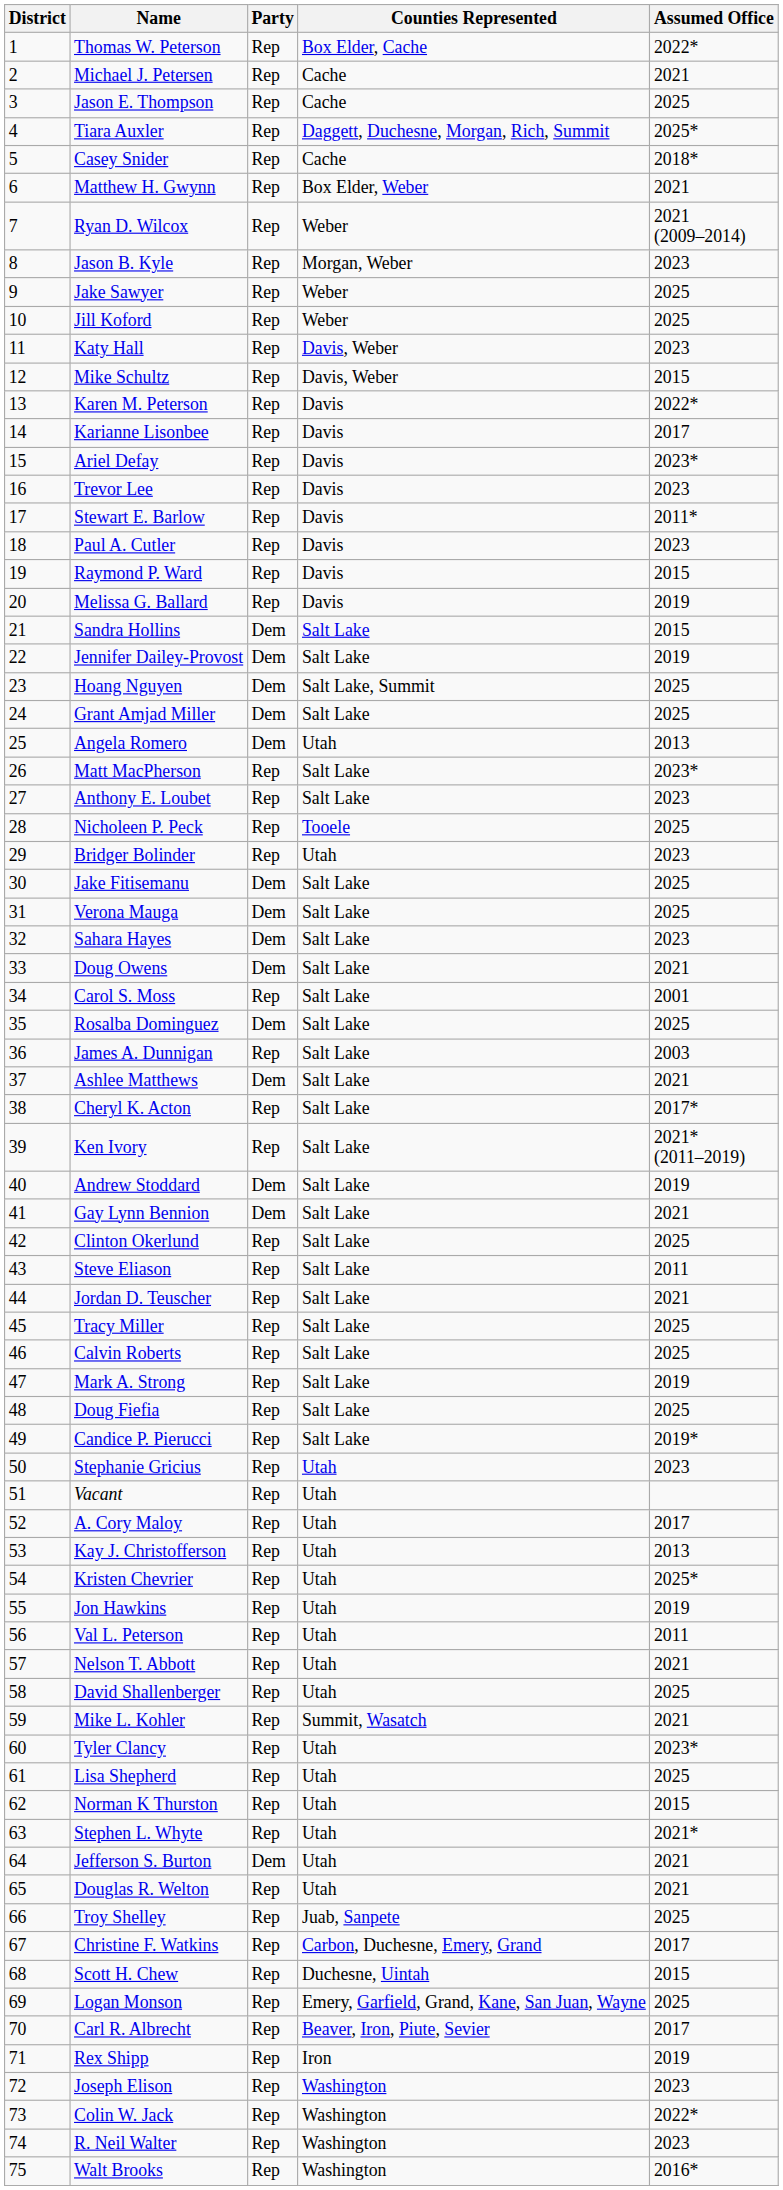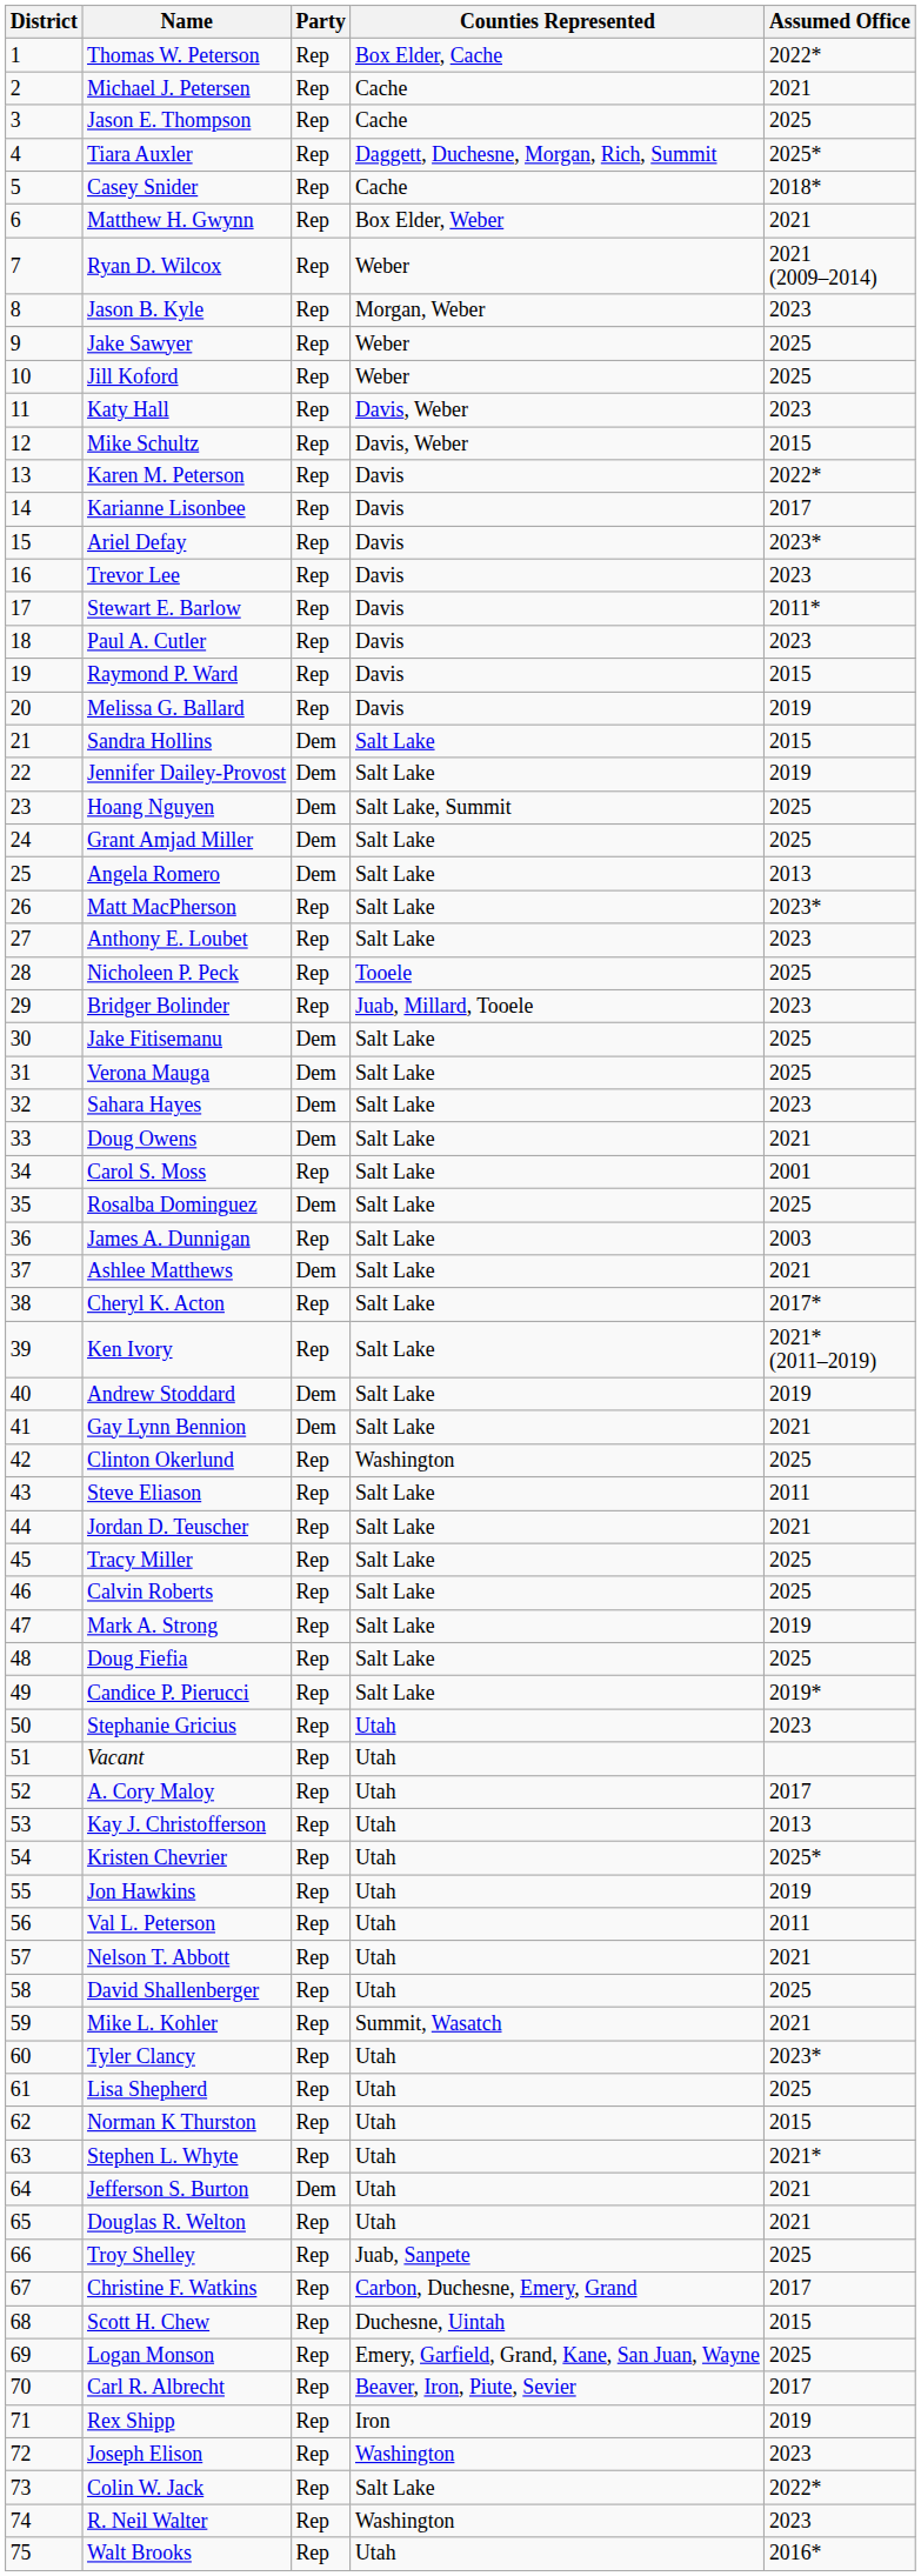Angela Romero | Counties Represented: Utah -> Salt Lake
Bridger Bolinder | Counties Represented: Utah -> Juab, Millard, Tooele
Clinton Okerlund | Counties Represented: Salt Lake -> Washington
Colin W. Jack | Counties Represented: Washington -> Salt Lake
Walt Brooks | Counties Represented: Washington -> Utah
